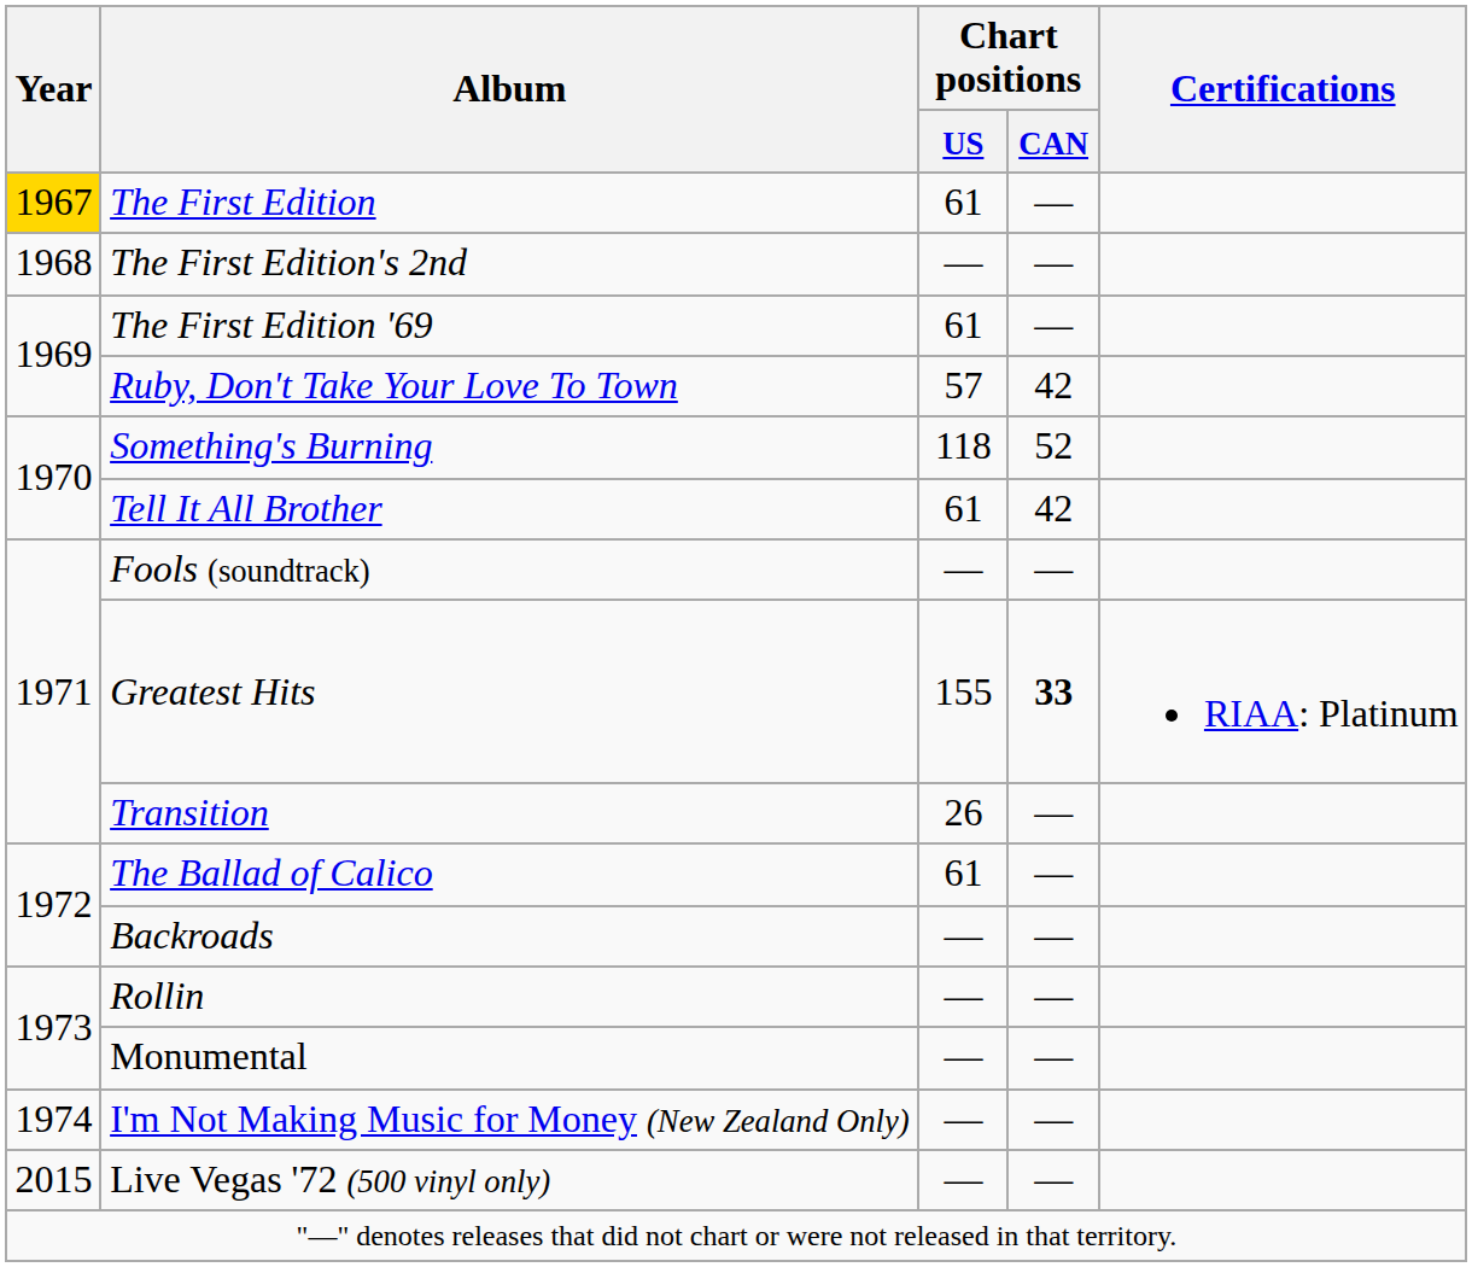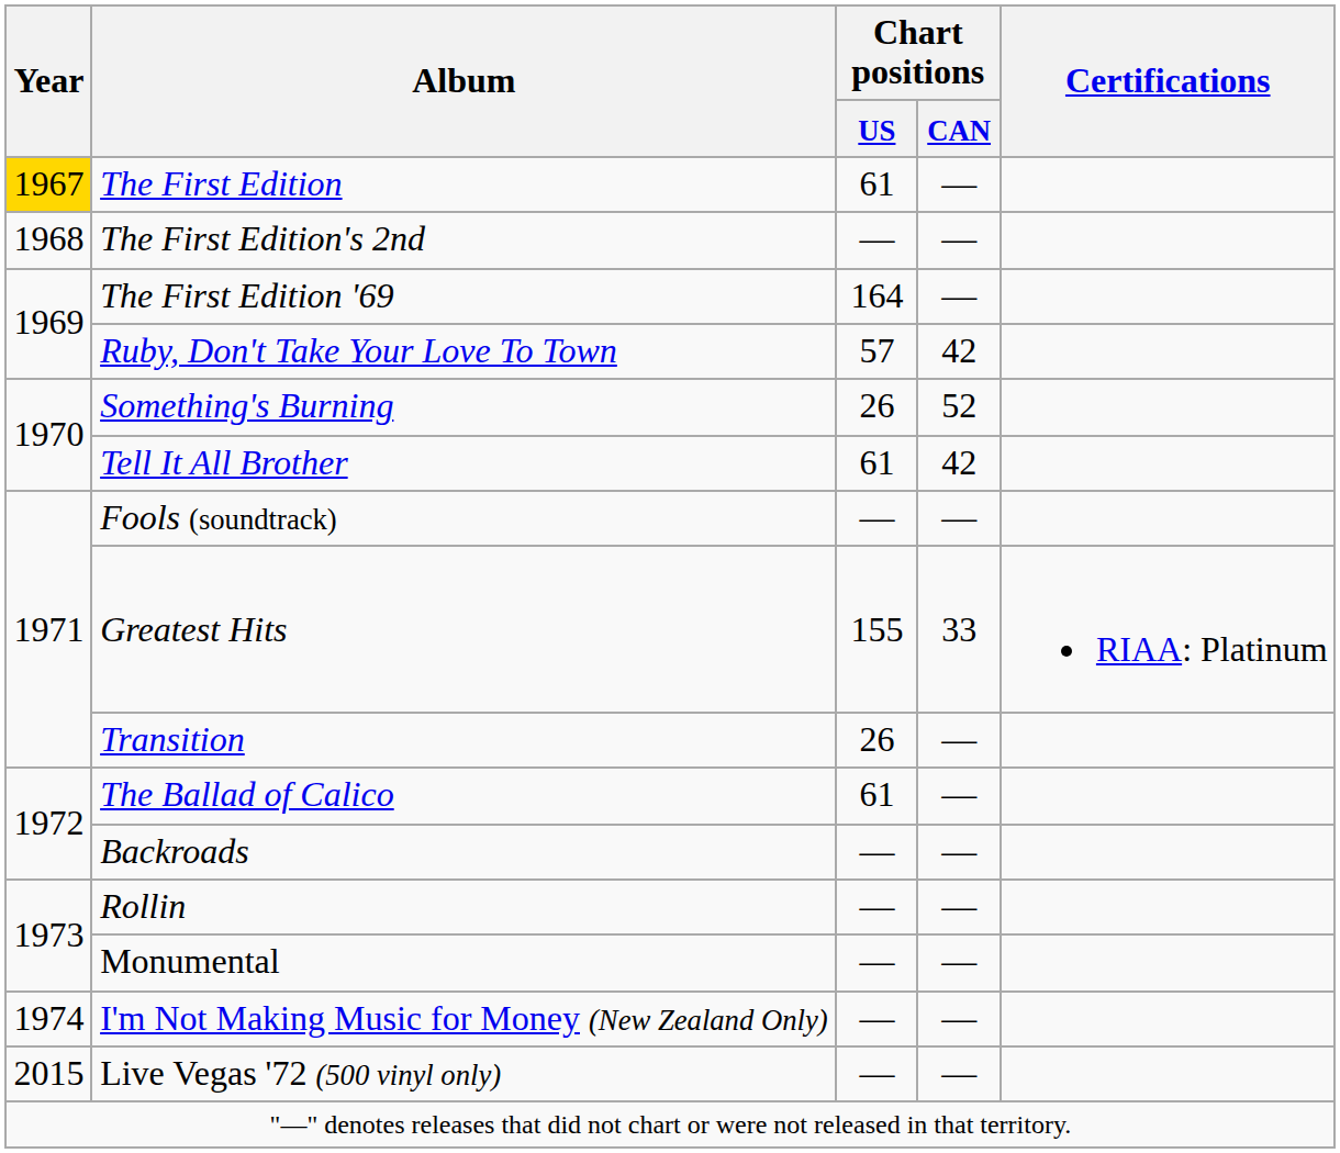The First Edition '69 | Chart positions / US: 61 -> 164
Something's Burning | Chart positions / US: 118 -> 26
Greatest Hits | Chart positions / CAN: bold -> normal
